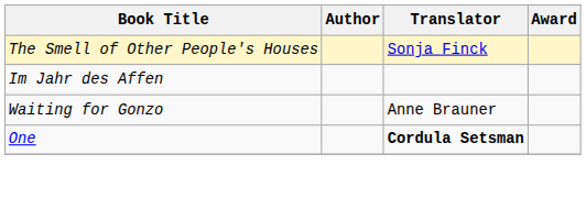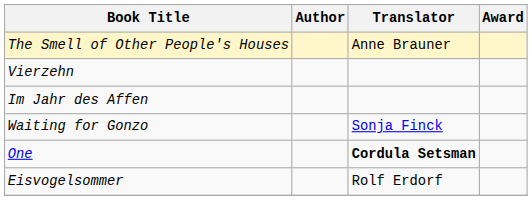The Smell of Other People's Houses | Translator: Sonja Finck -> Anne Brauner
+ row: Vierzehn
Waiting for Gonzo | Translator: Anne Brauner -> Sonja Finck
+ row: Eisvogelsommer | Rolf Erdorf
